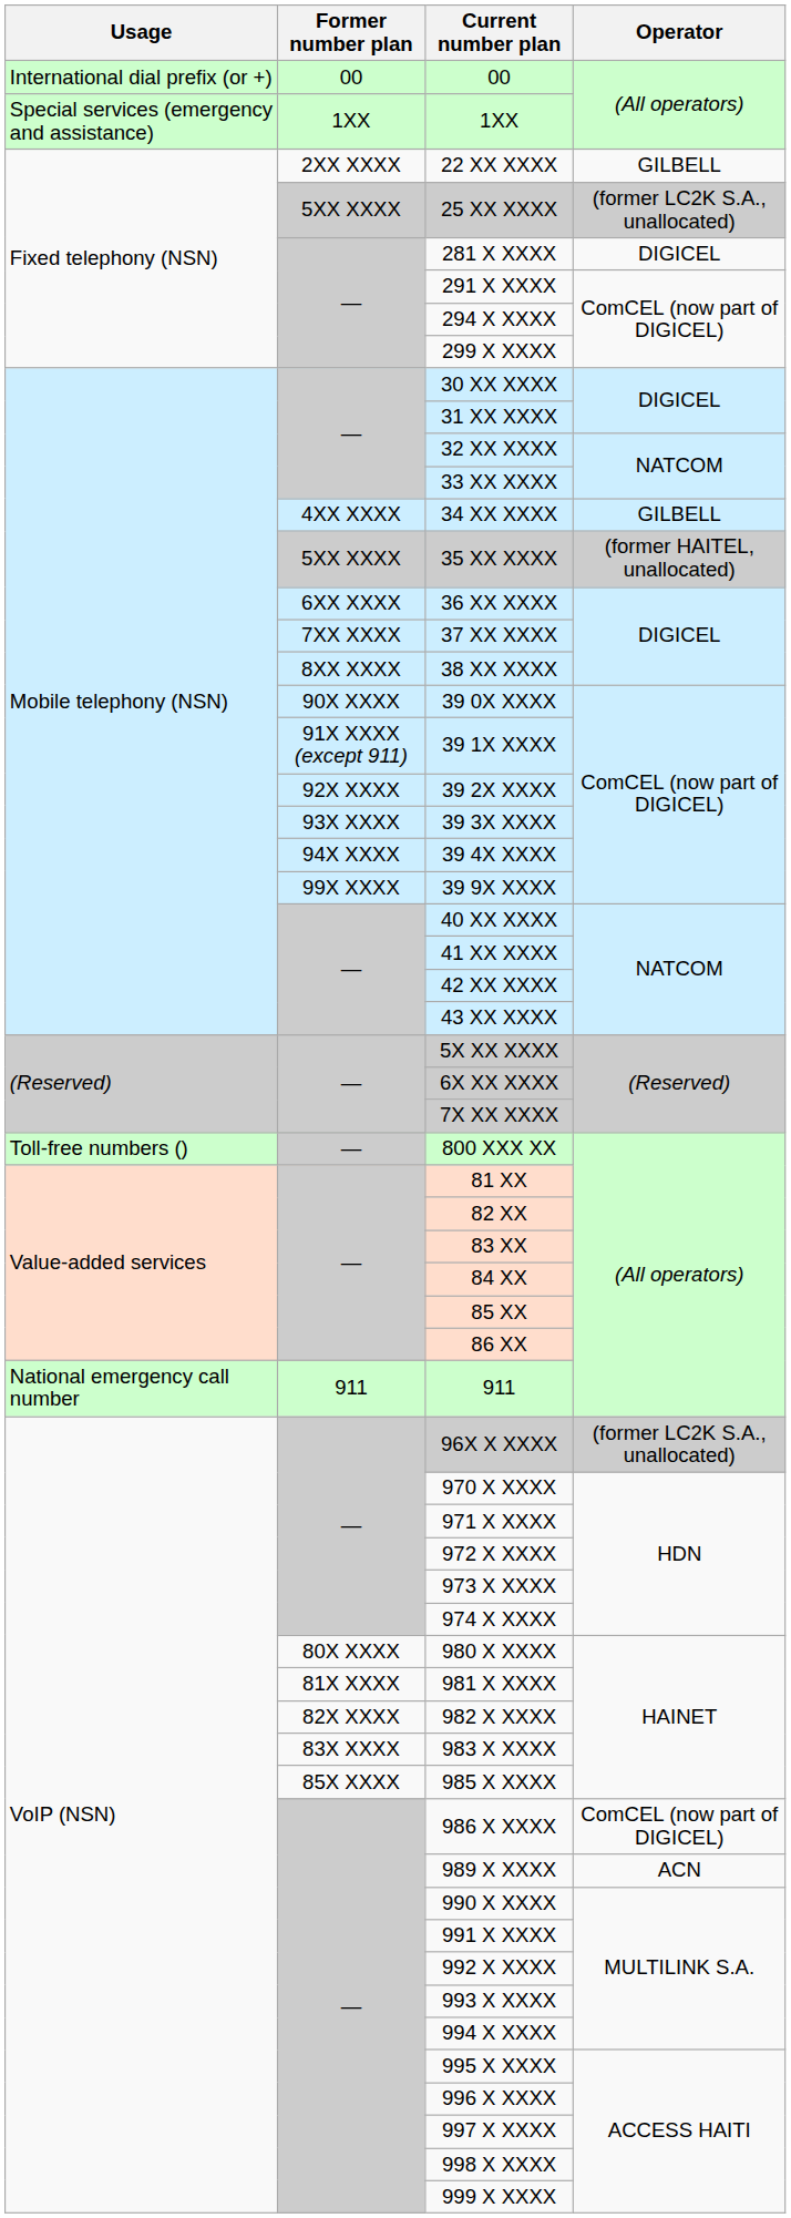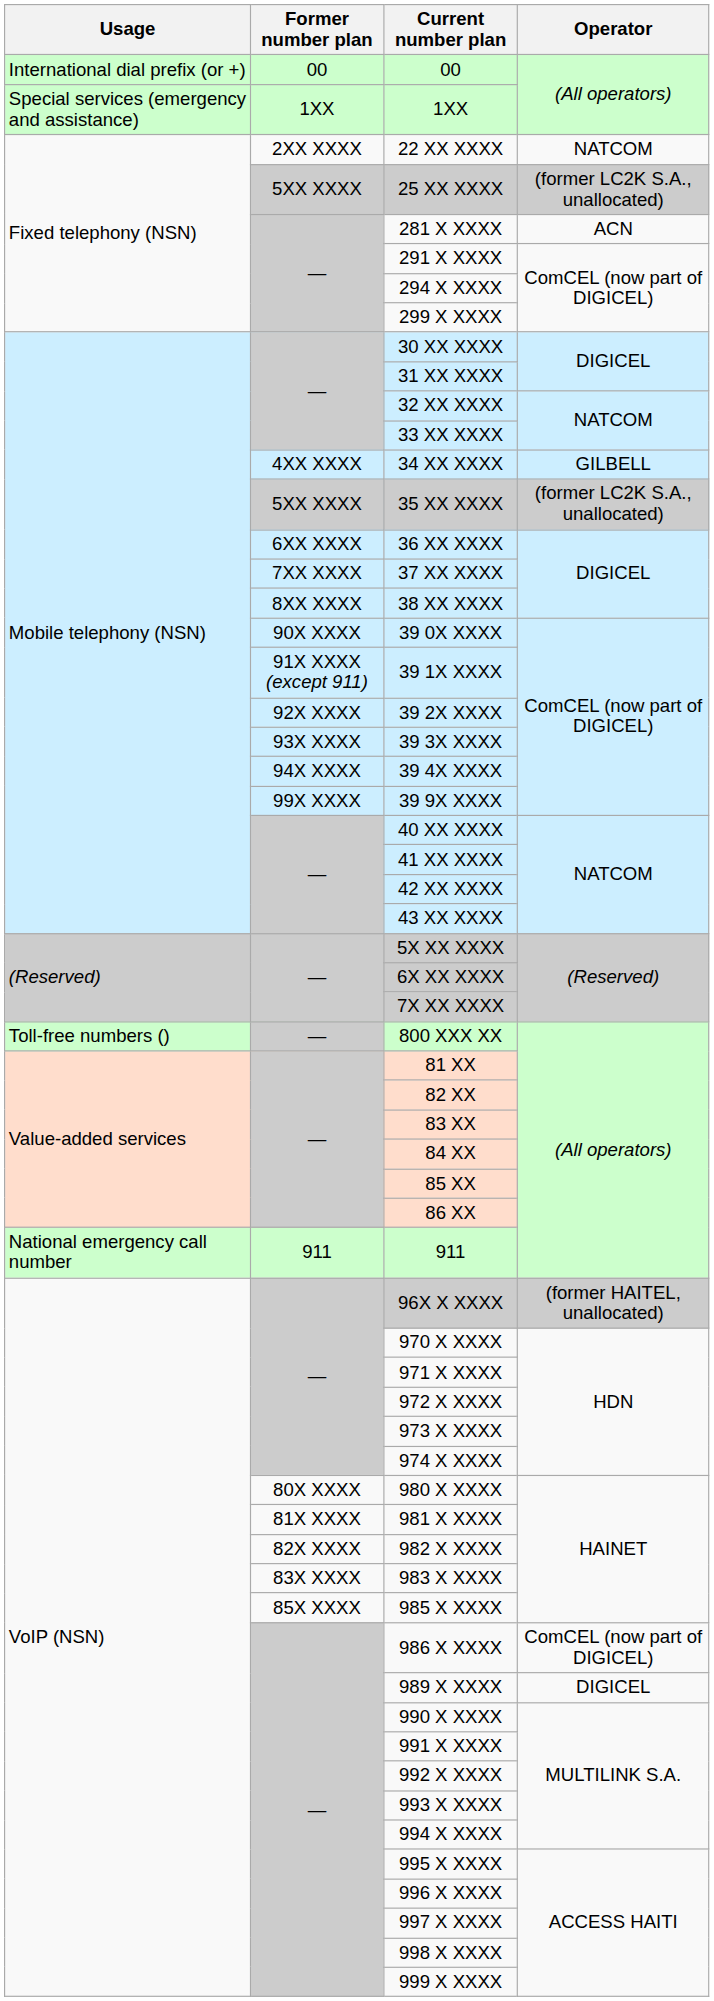22 XX XXXX | Operator: GILBELL -> NATCOM
281 X XXXX | Operator: DIGICEL -> ACN
35 XX XXXX | Operator: (former HAITEL, unallocated) -> (former LC2K S.A., unallocated)
96X X XXXX | Operator: (former LC2K S.A., unallocated) -> (former HAITEL, unallocated)
989 X XXXX | Operator: ACN -> DIGICEL
